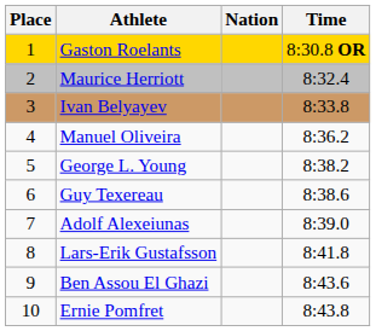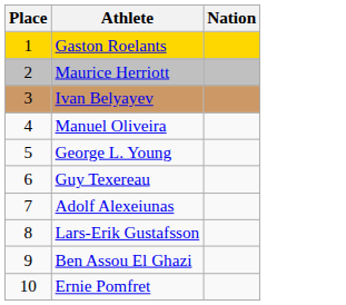- column: Time | 8:30.8 OR | 8:32.4 | 8:33.8 | 8:36.2 | 8:38.2 | 8:38.6 | 8:39.0 | 8:41.8 | 8:43.6 | 8:43.8
